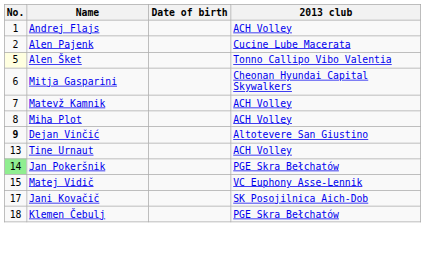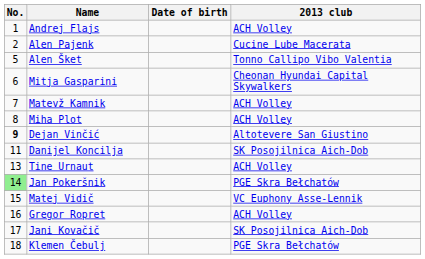Alen Šket | No.: lightyellow background -> no background
+ row: 11 | Danijel Koncilja | SK Posojilnica Aich-Dob
+ row: 16 | Gregor Ropret | ACH Volley
